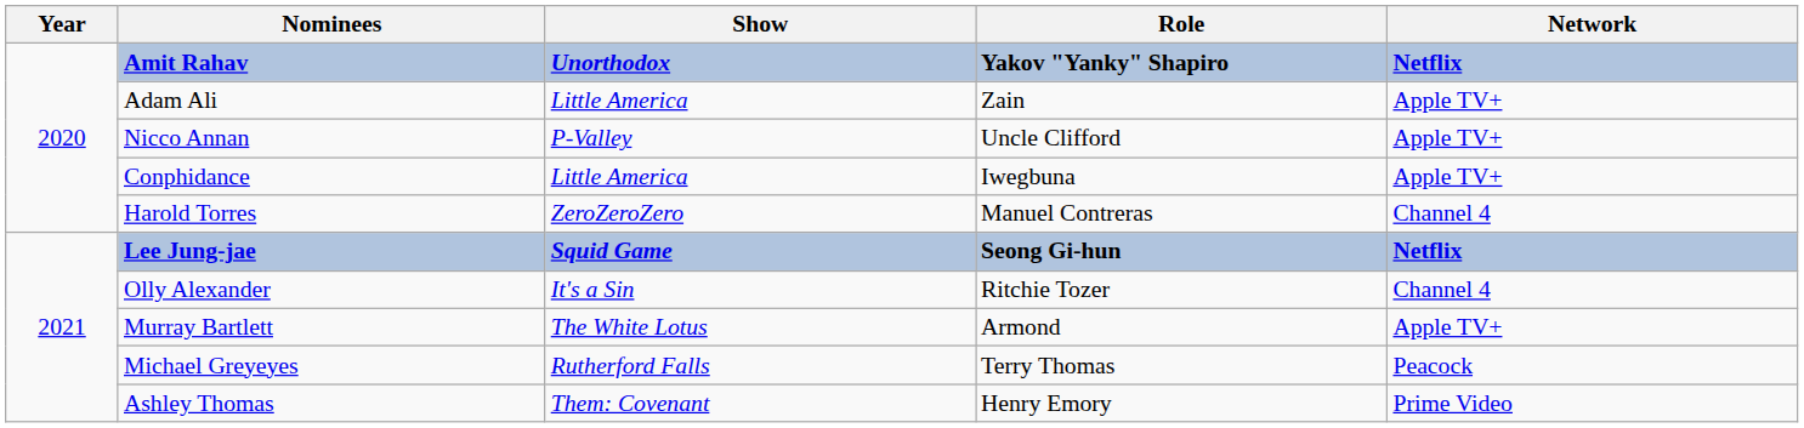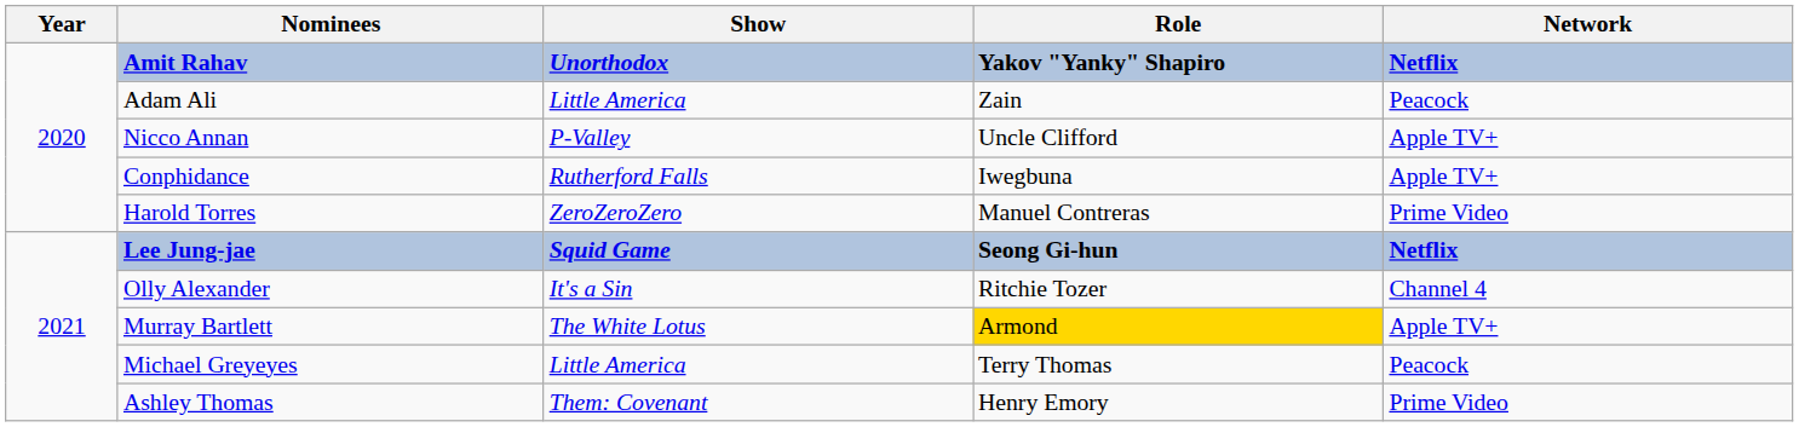Adam Ali | Network: Apple TV+ -> Peacock
Conphidance | Show: Little America -> Rutherford Falls
Harold Torres | Network: Channel 4 -> Prime Video
Murray Bartlett | Role: no background -> gold background
Michael Greyeyes | Show: Rutherford Falls -> Little America
